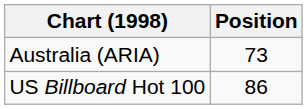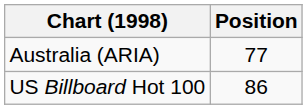Australia (ARIA) | Position: 73 -> 77
